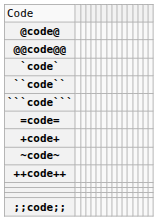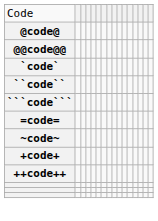rows swapped: ~code~ <-> +code+
- row: ;;code;;
